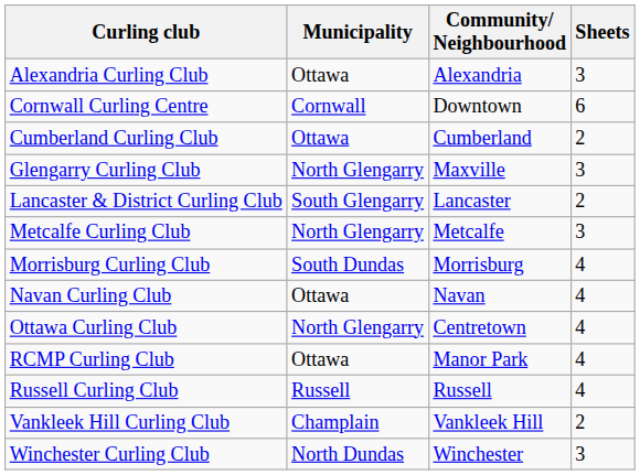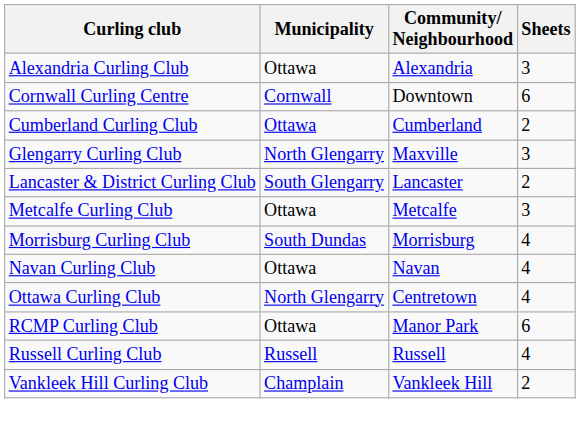Metcalfe Curling Club | Municipality: North Glengarry -> Ottawa
RCMP Curling Club | Sheets: 4 -> 6
- row: Winchester Curling Club | North Dundas | Winchester | 3
